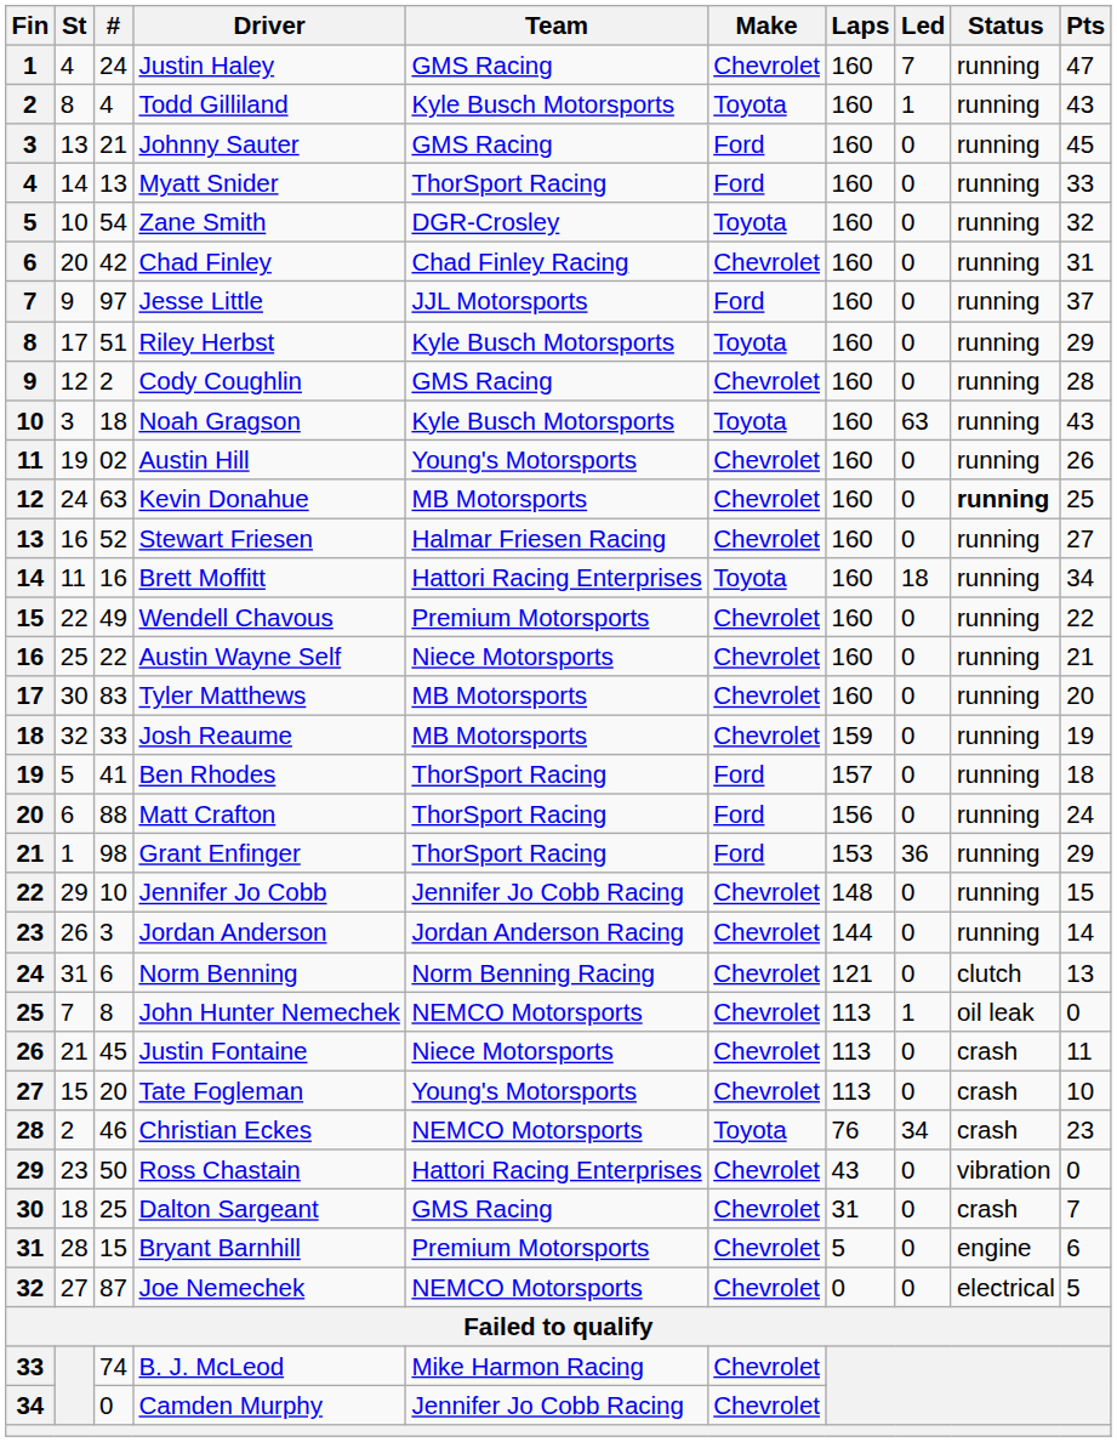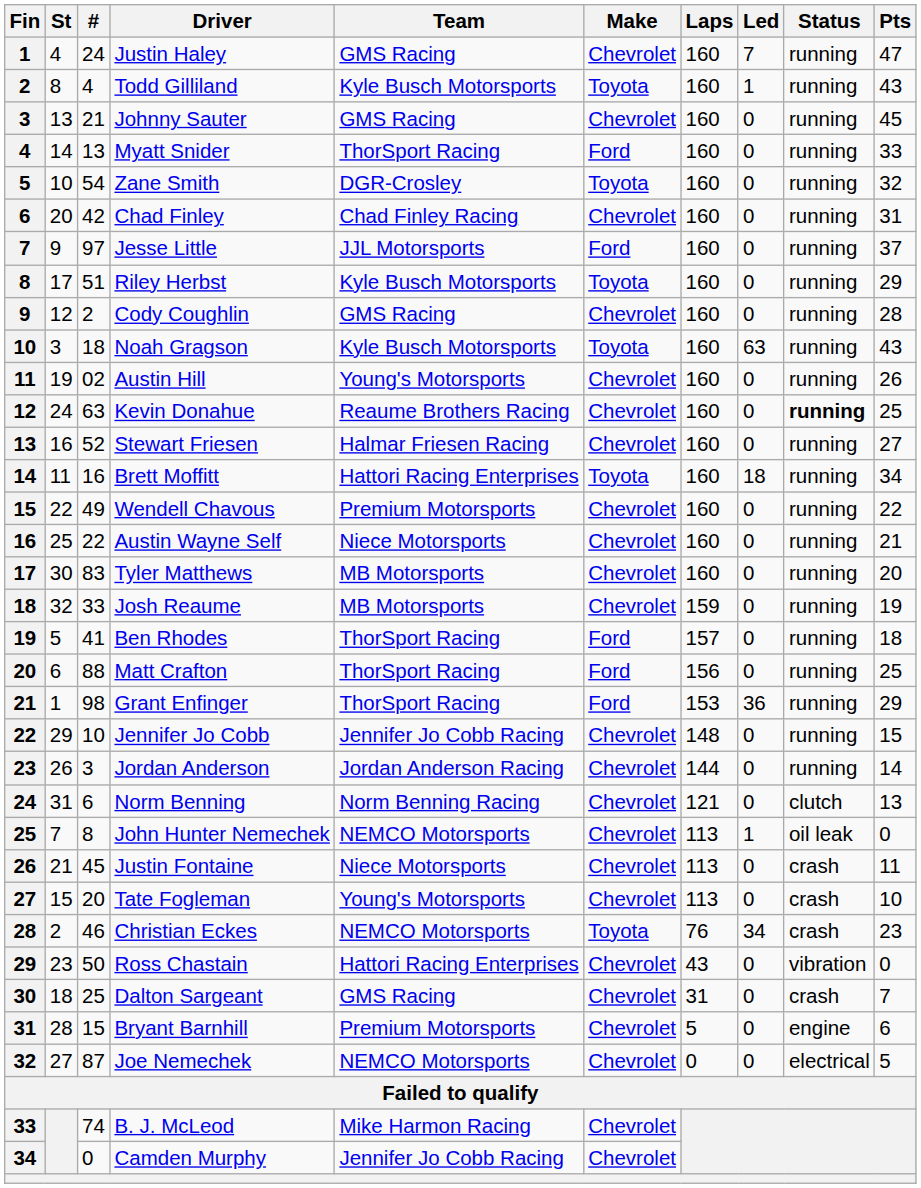Johnny Sauter | Make: Ford -> Chevrolet
Kevin Donahue | Team: MB Motorsports -> Reaume Brothers Racing
Matt Crafton | Pts: 24 -> 25
